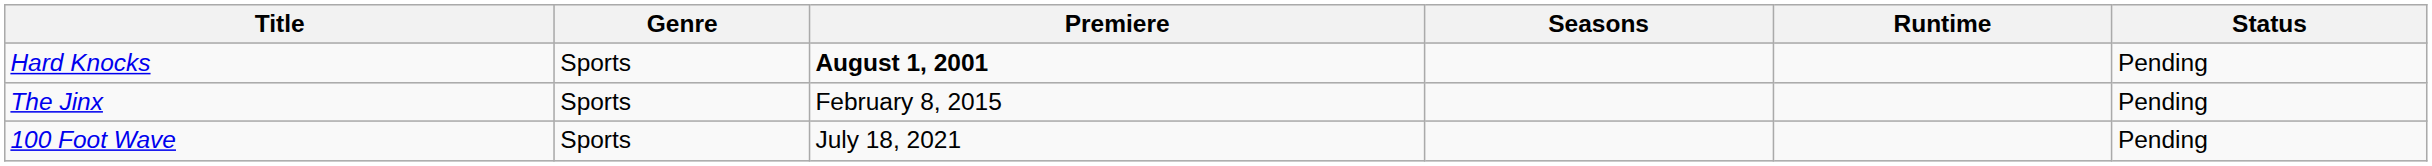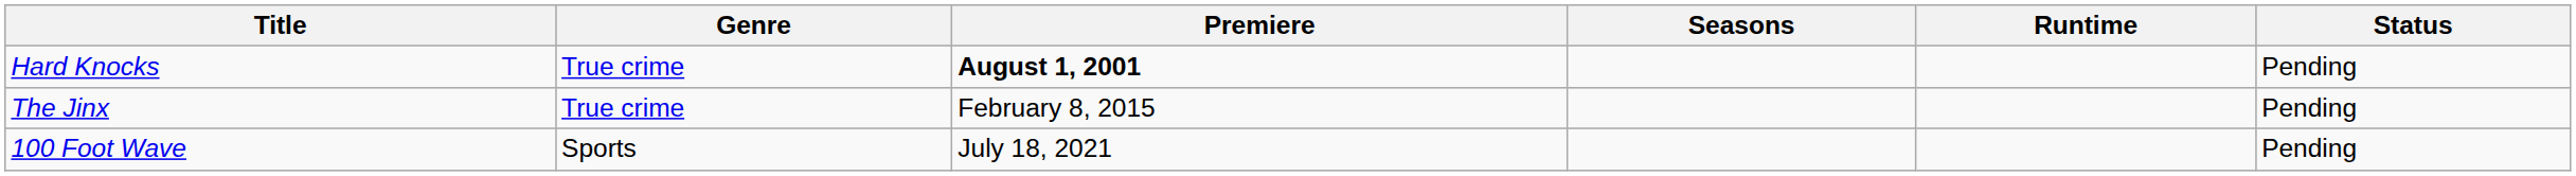Hard Knocks | Genre: Sports -> True crime
The Jinx | Genre: Sports -> True crime
